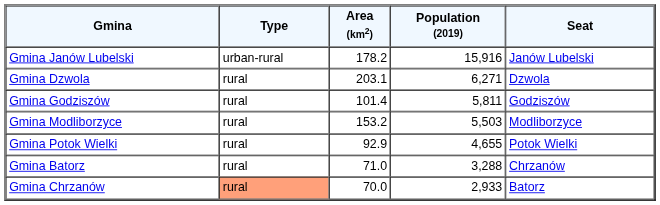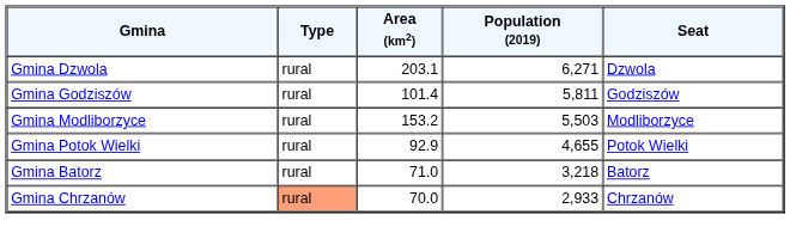- row: Gmina Janów Lubelski | urban-rural | 178.2 | 15,916 | Janów Lubelski
Gmina Batorz | Population (2019): 3,288 -> 3,218
Gmina Batorz | Seat: Chrzanów -> Batorz
Gmina Chrzanów | Seat: Batorz -> Chrzanów
